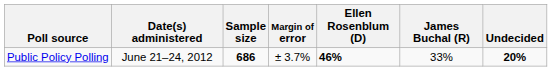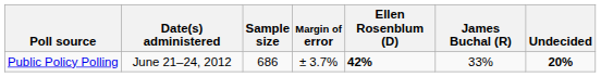Public Policy Polling | Sample size: bold -> normal
Public Policy Polling | Ellen Rosenblum (D): 46% -> 42%
